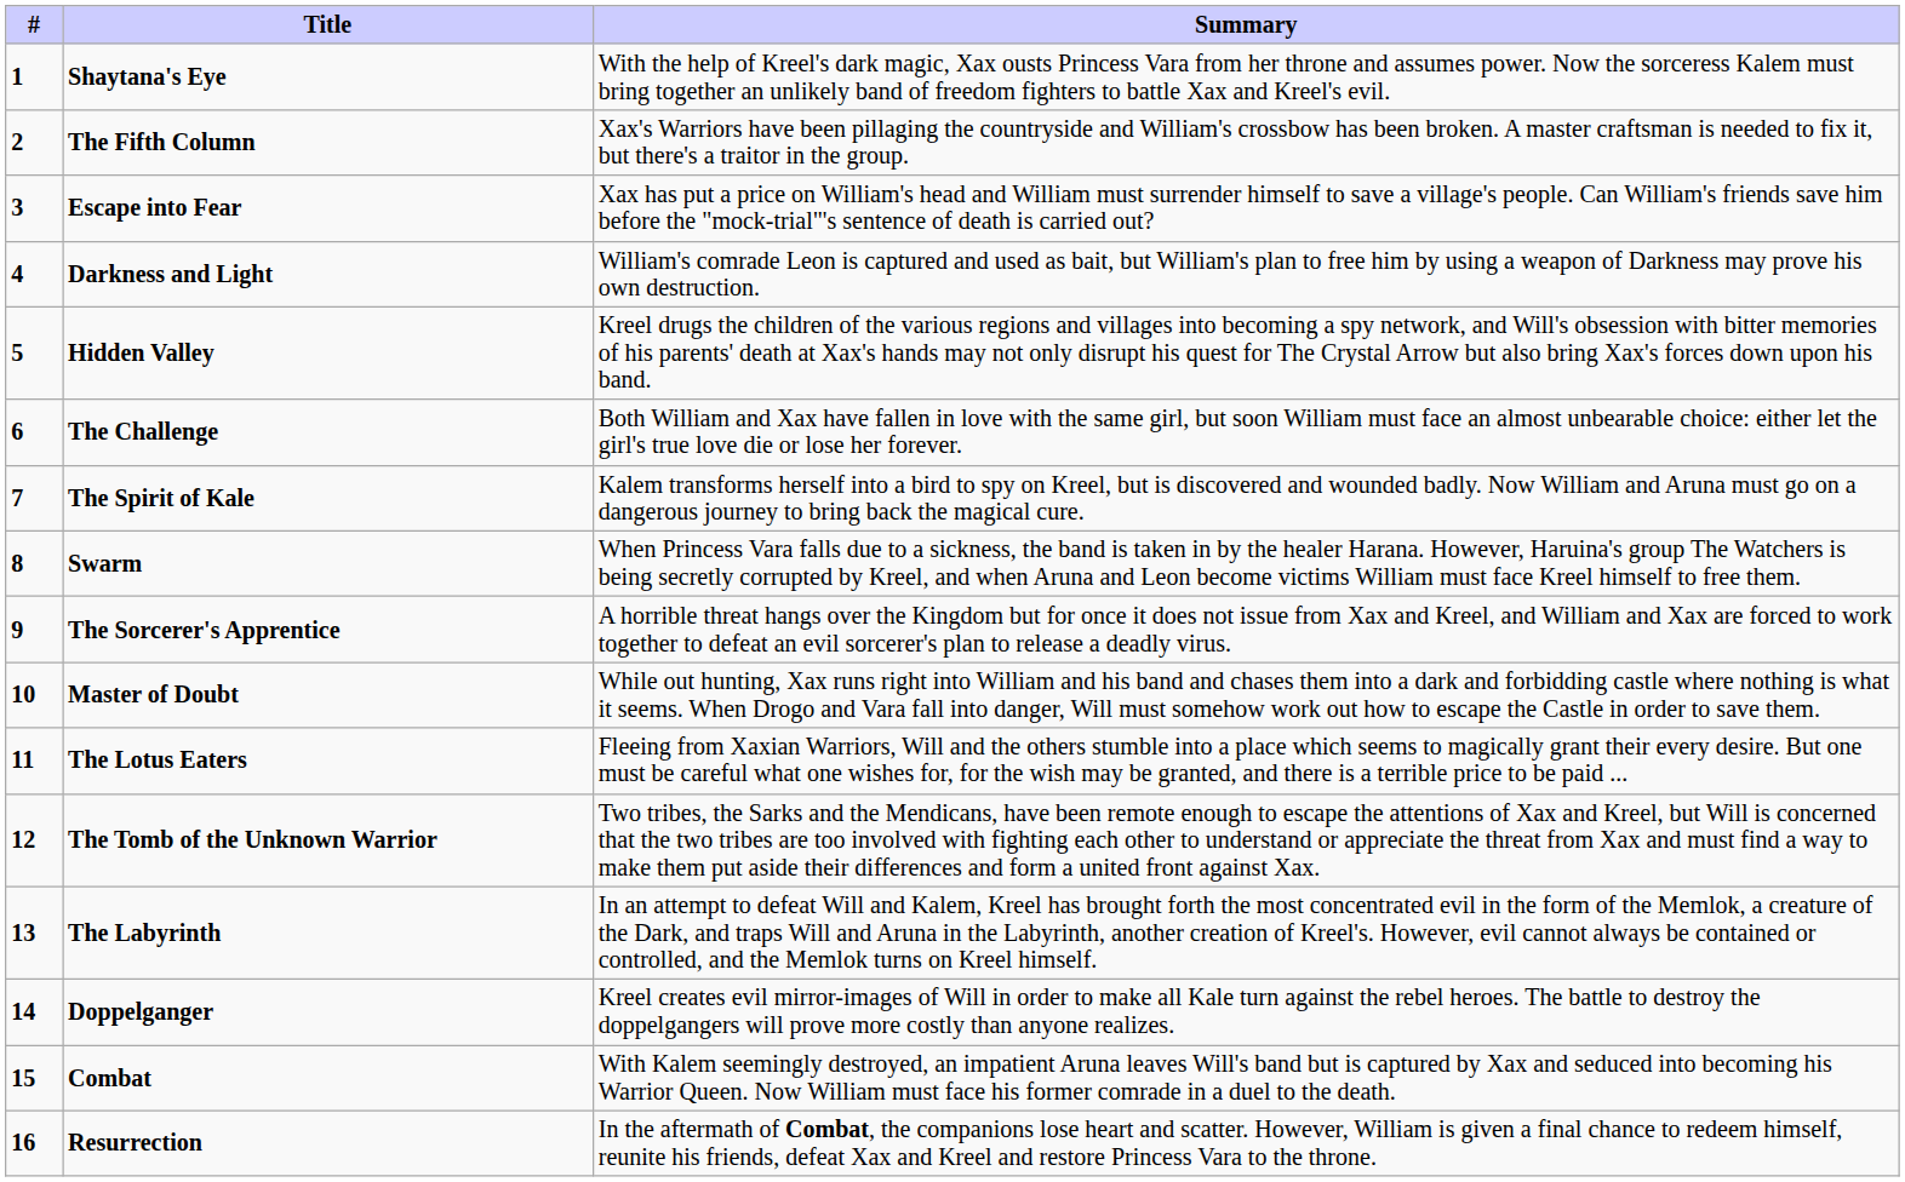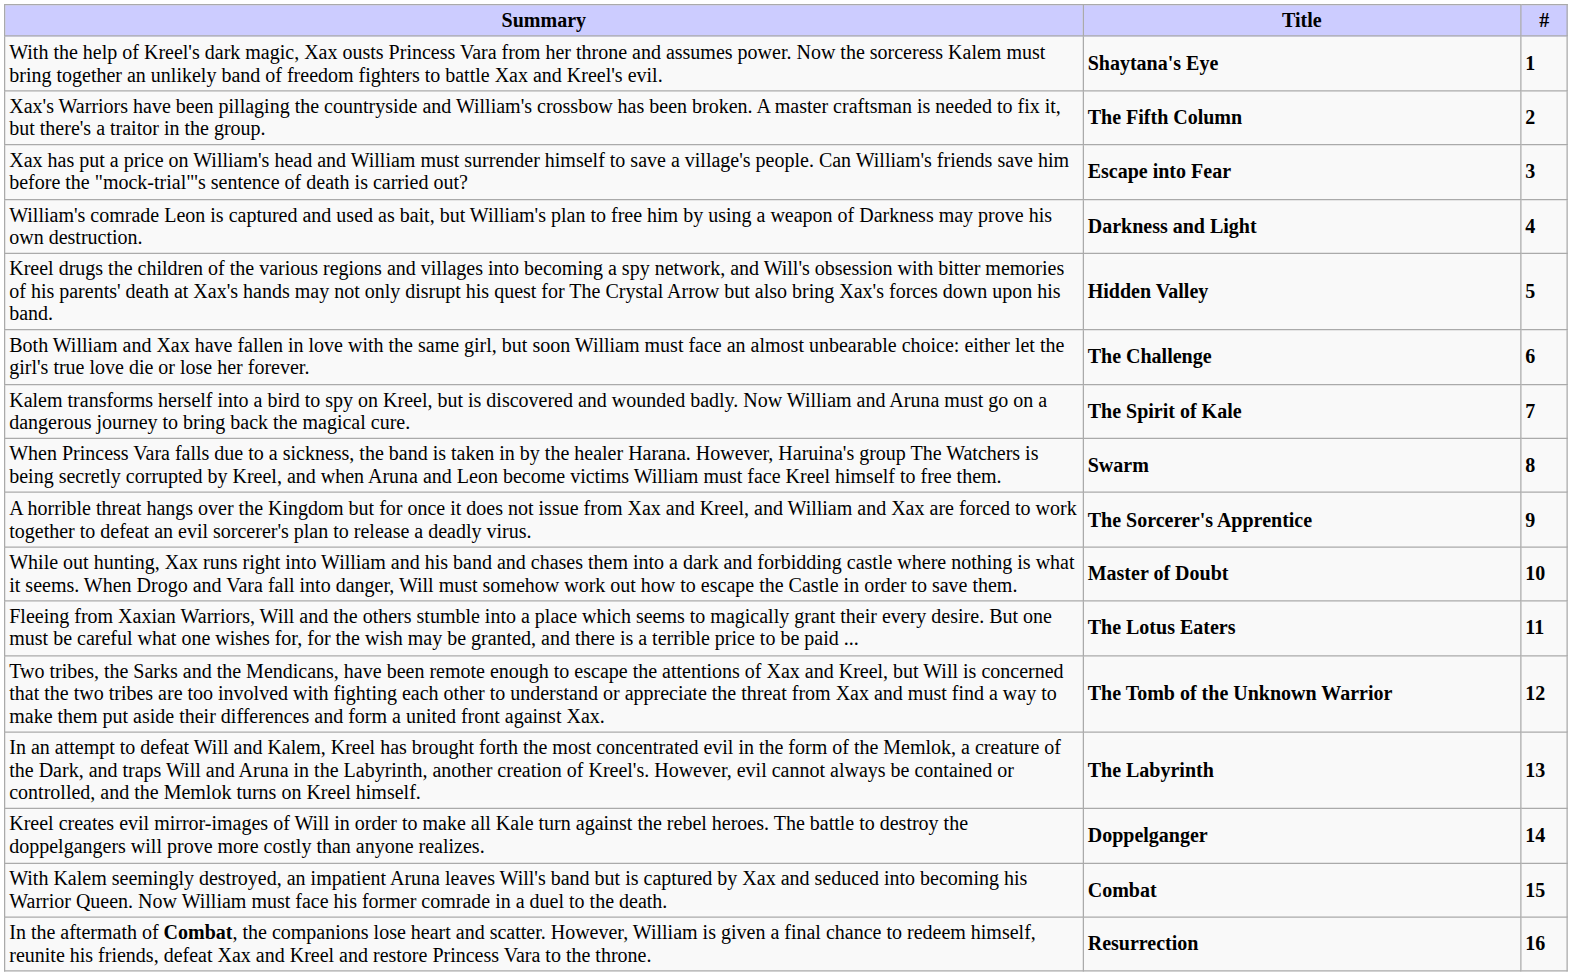columns swapped: # <-> Summary
